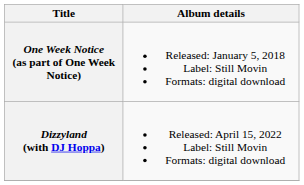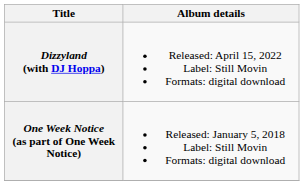rows swapped: One Week Notice (as part of One Week Notice) <-> Dizzyland (with DJ Hoppa)
